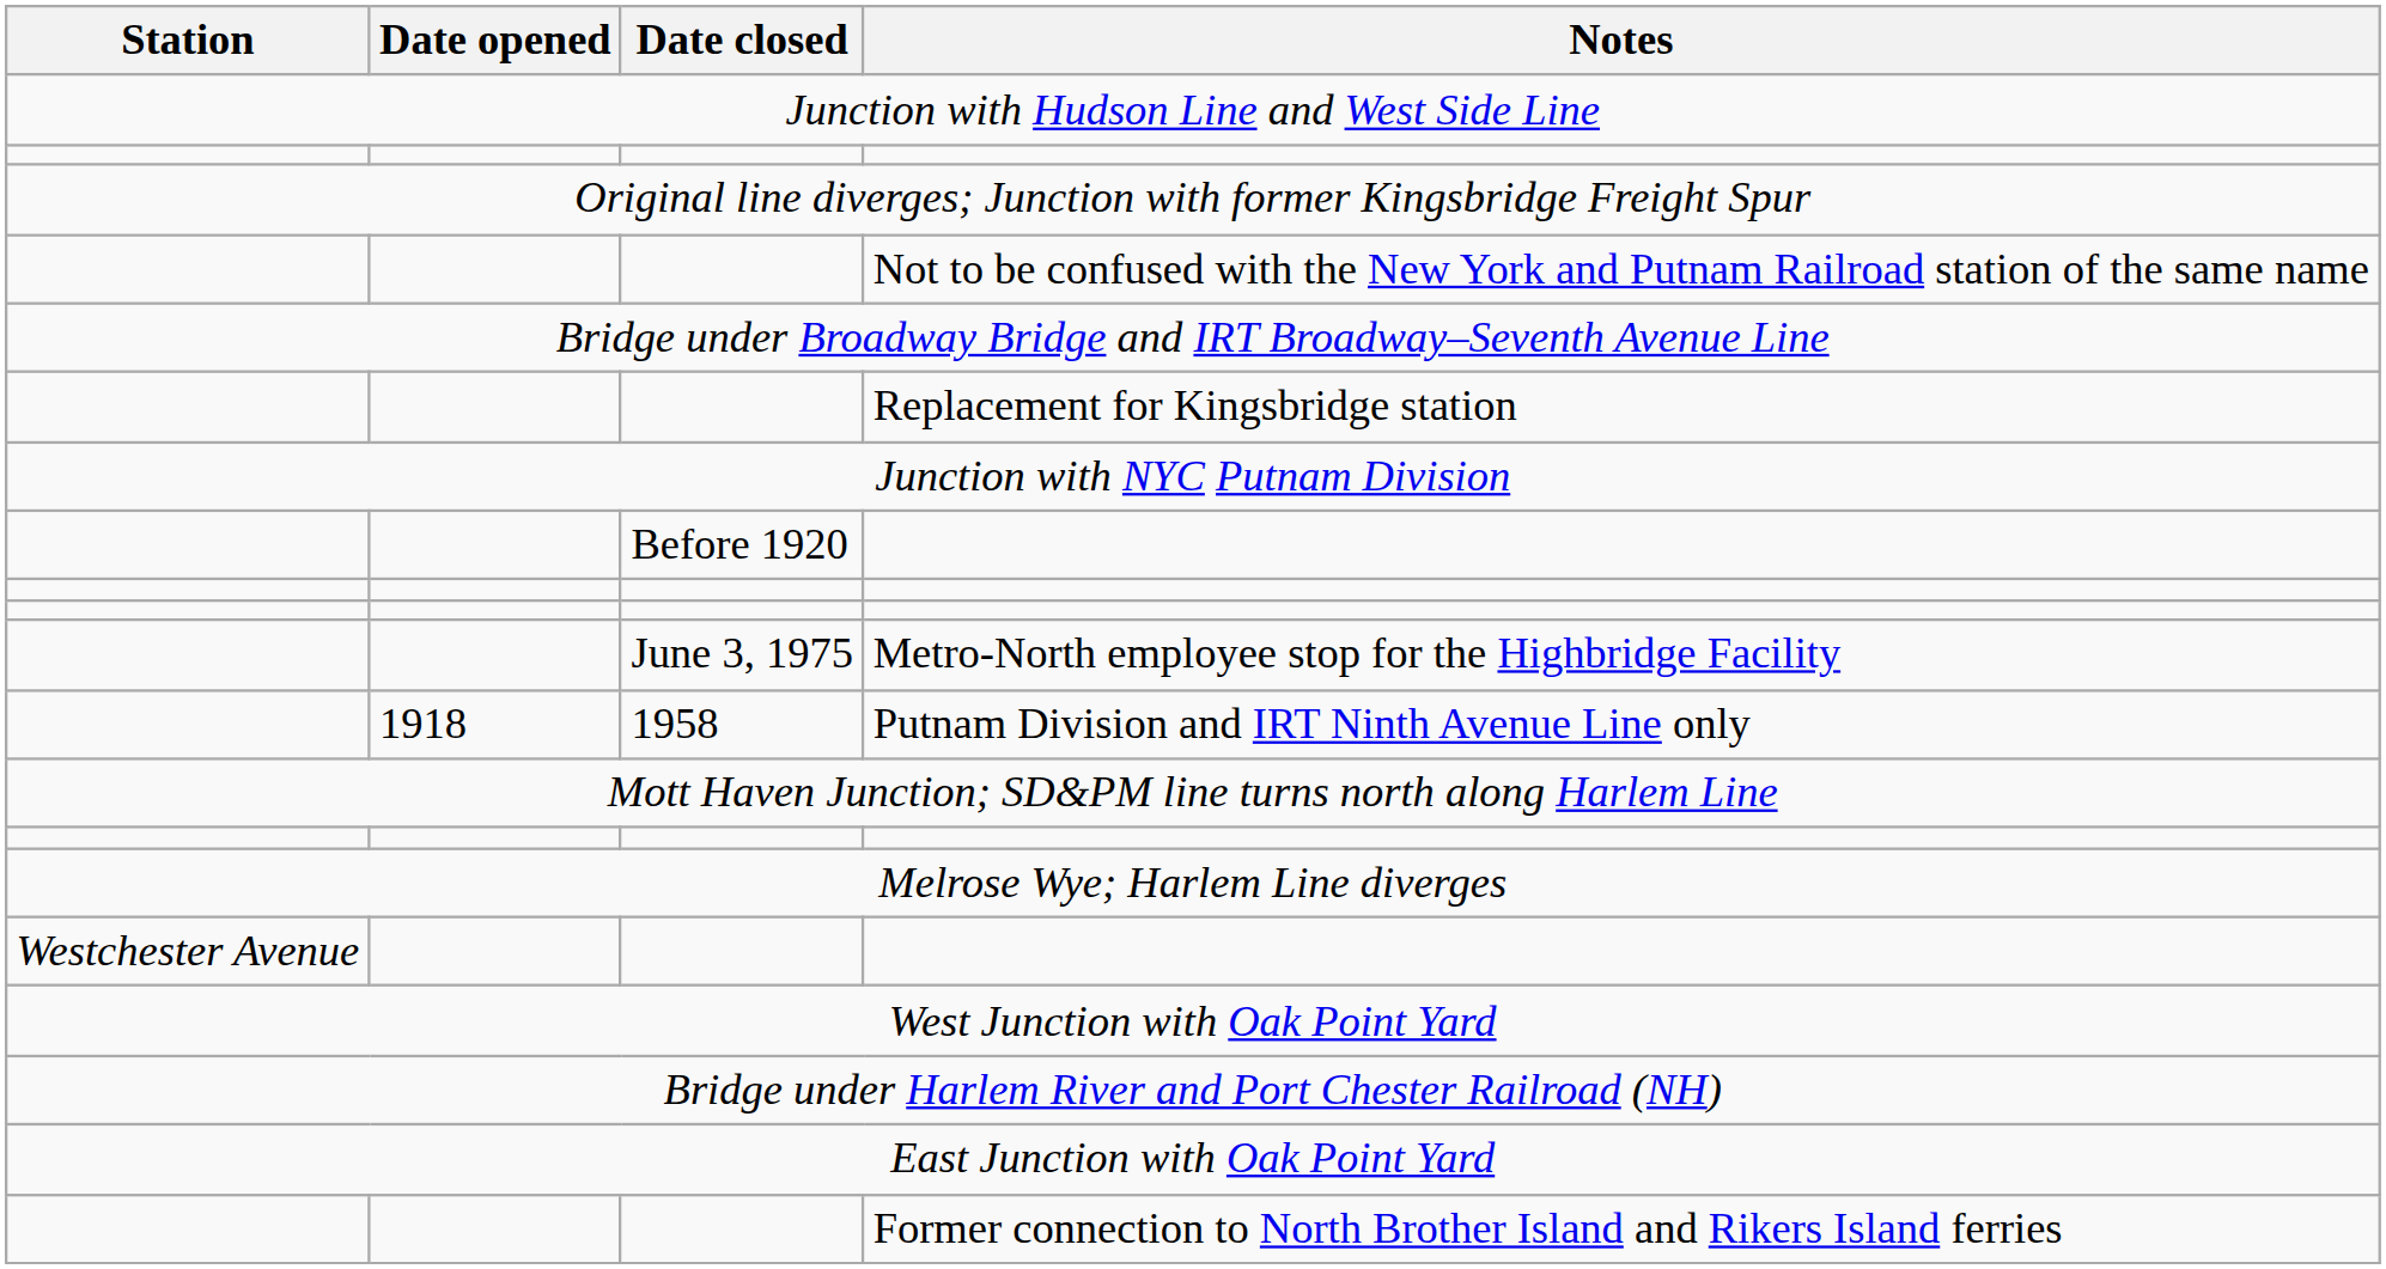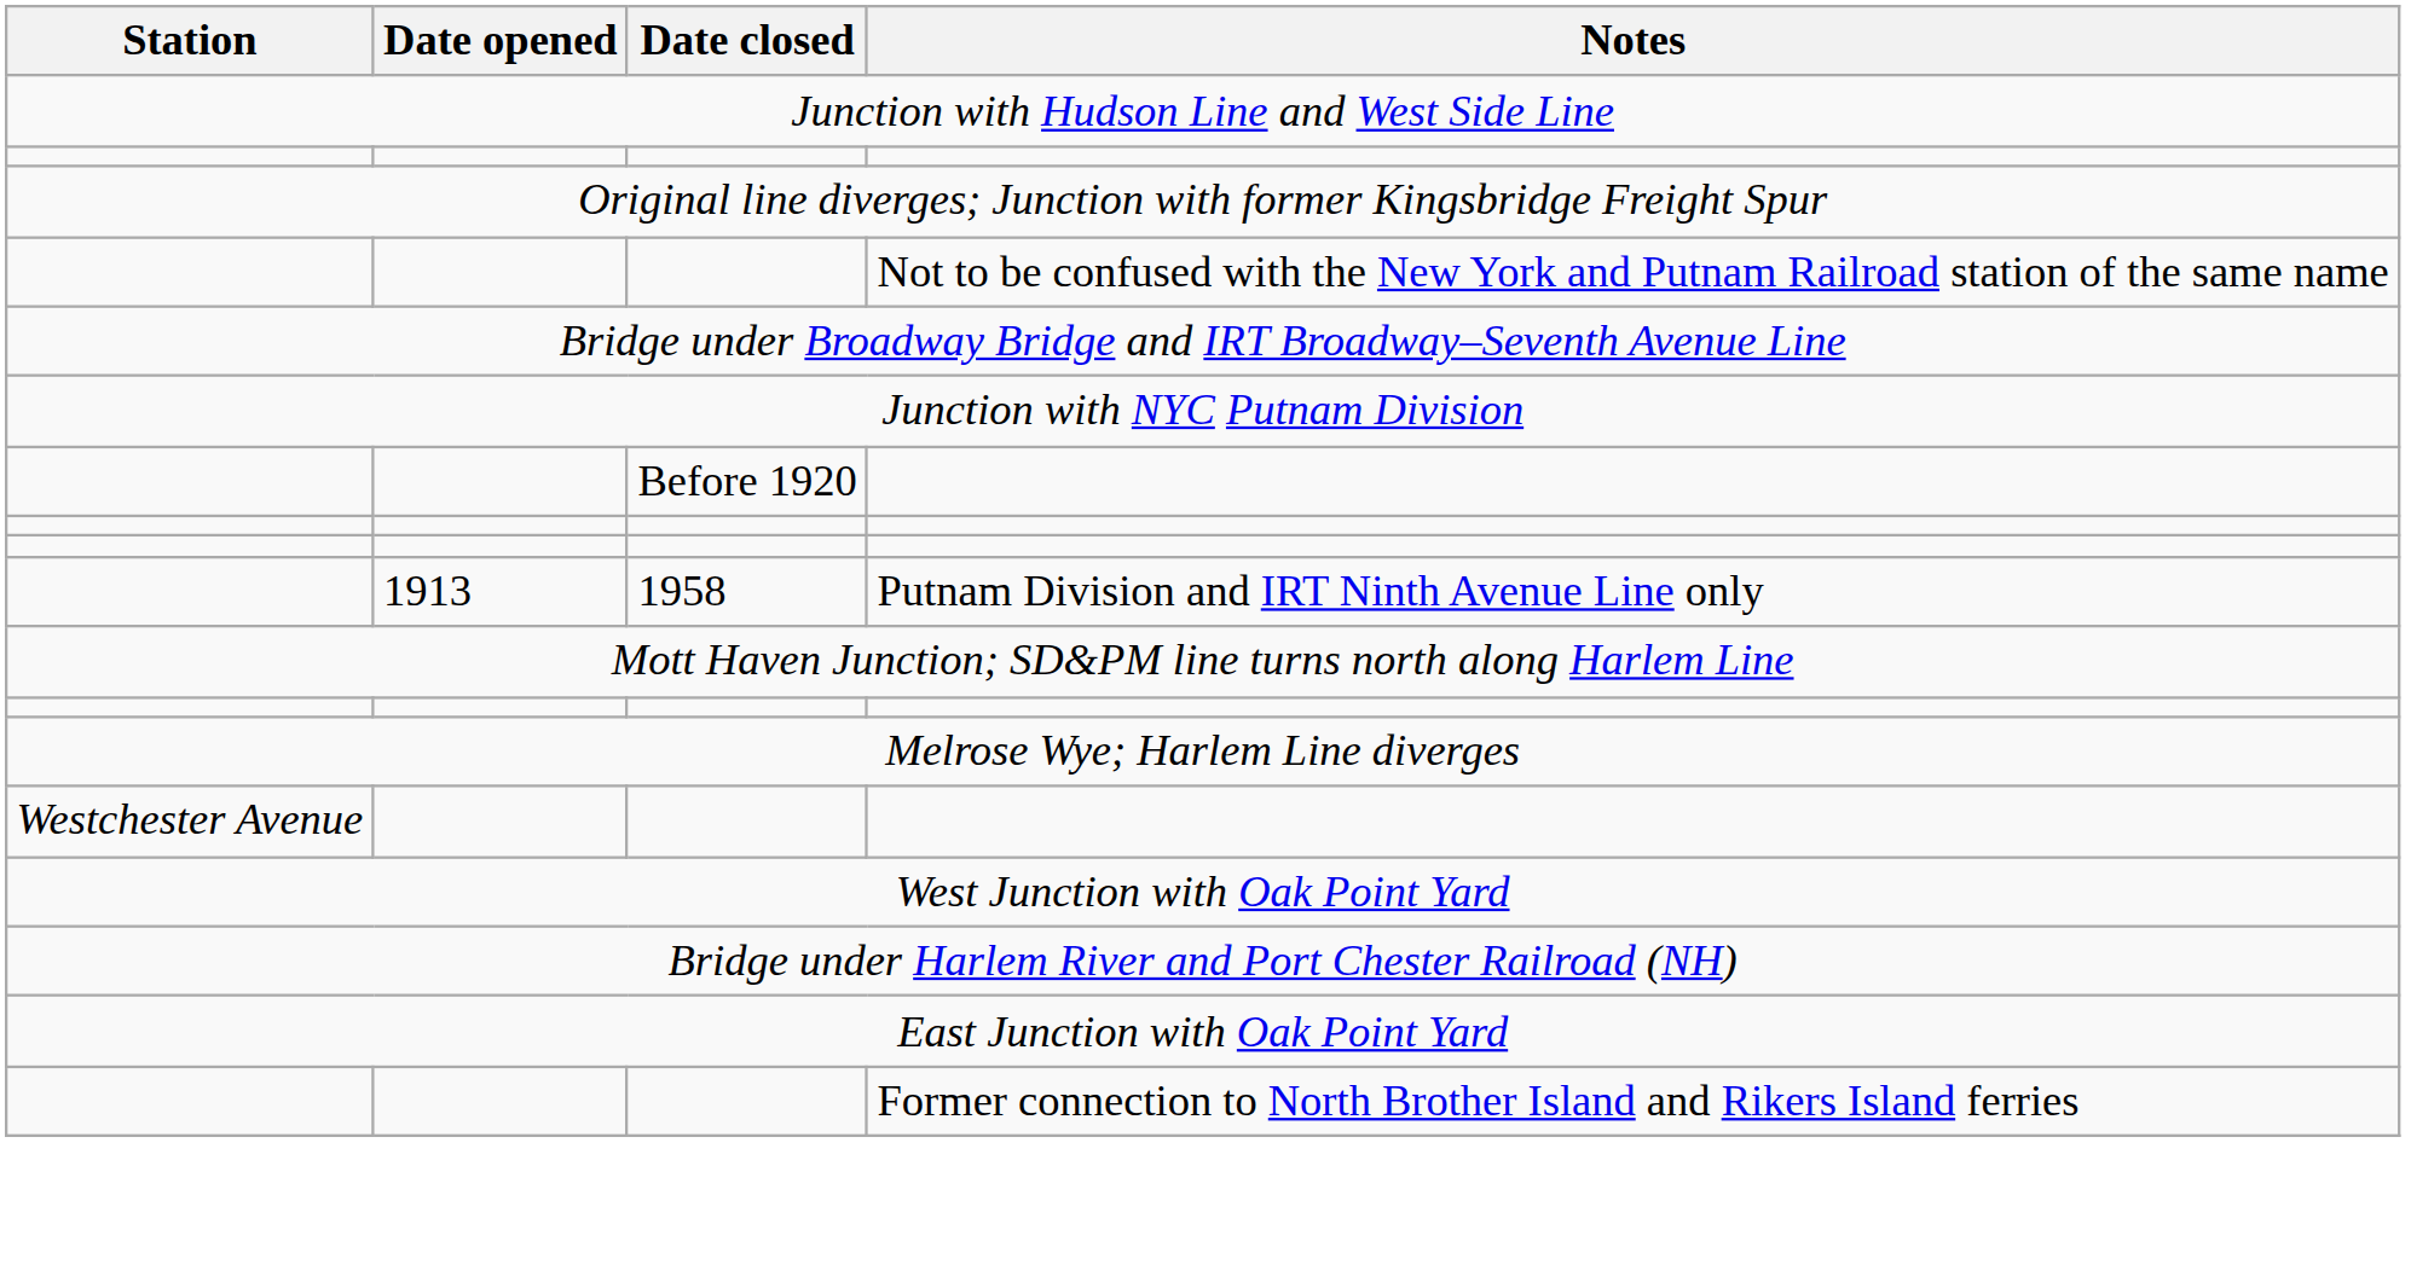- row: Replacement for Kingsbridge station
- row: June 3, 1975 | Metro-North employee stop for the Highbridge Facility
Putnam Division and IRT Ninth Avenue Line only | Date opened: 1918 -> 1913
